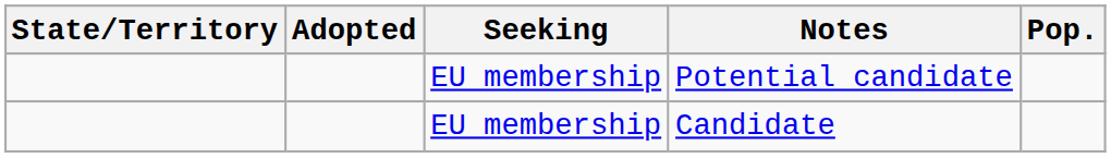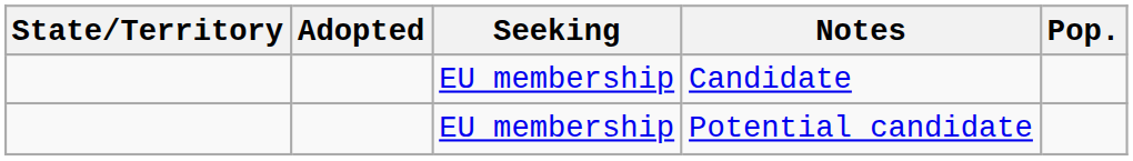rows swapped: Potential candidate <-> Candidate
